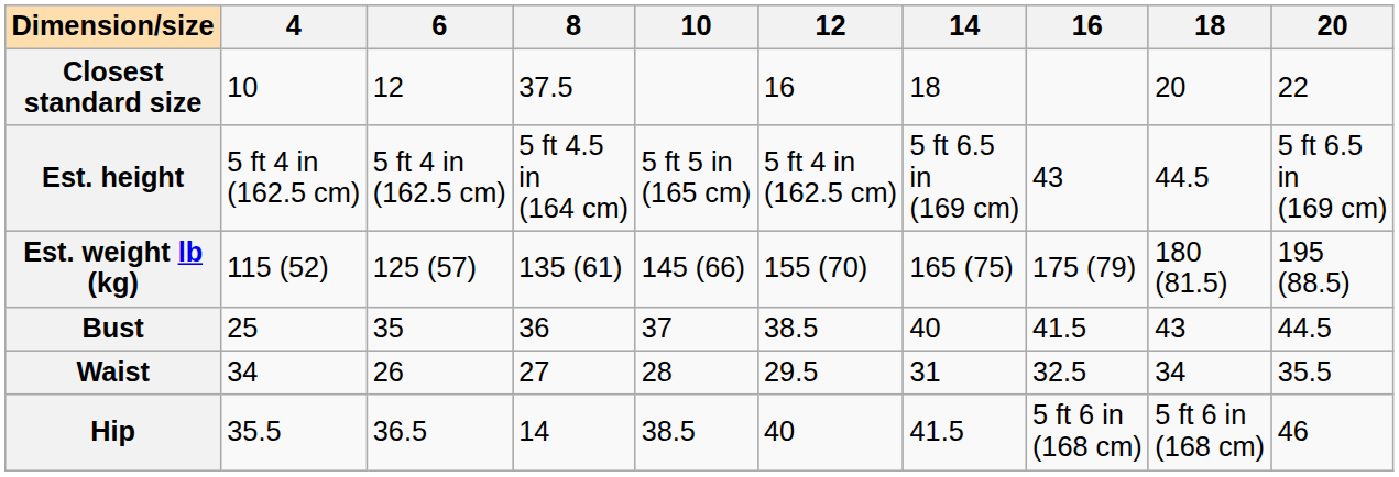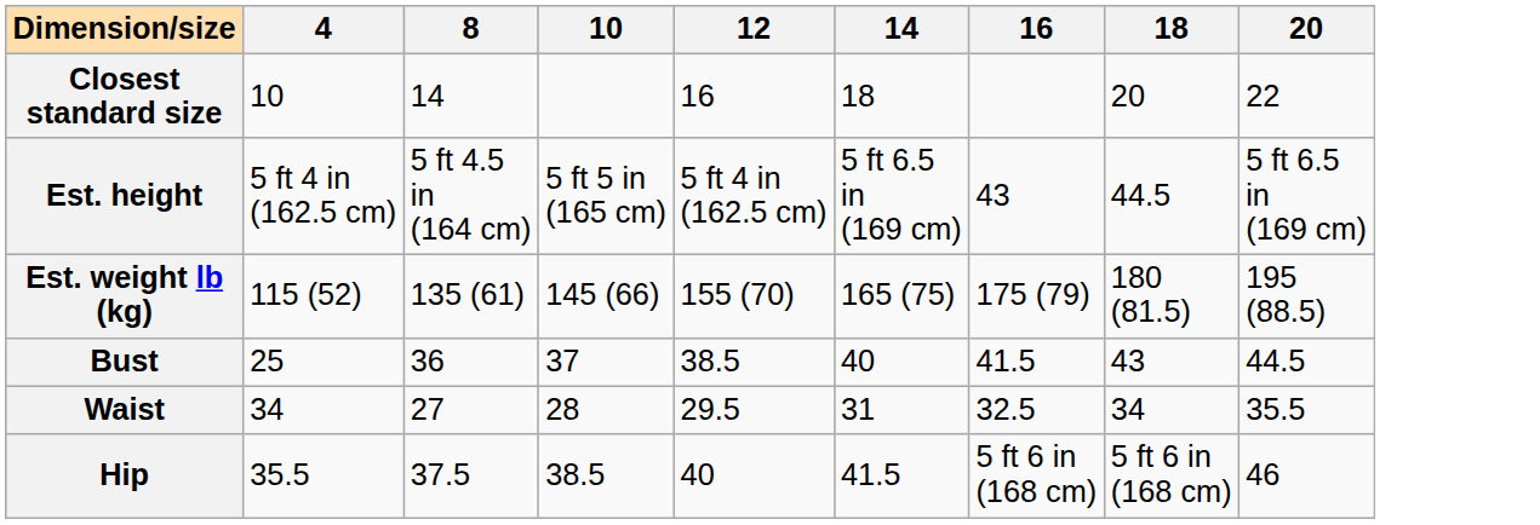- column: 6 | 12 | 5 ft 4 in (162.5 cm) | 125 (57) | 35 | 26 | 36.5
Closest standard size | 8: 37.5 -> 14
Hip | 8: 14 -> 37.5
